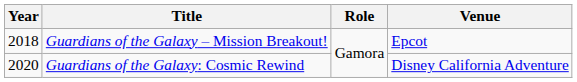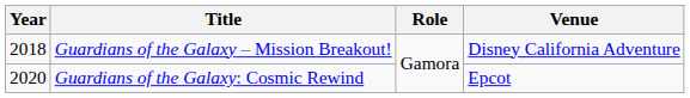Guardians of the Galaxy – Mission Breakout! | Venue: Epcot -> Disney California Adventure
Guardians of the Galaxy: Cosmic Rewind | Venue: Disney California Adventure -> Epcot
